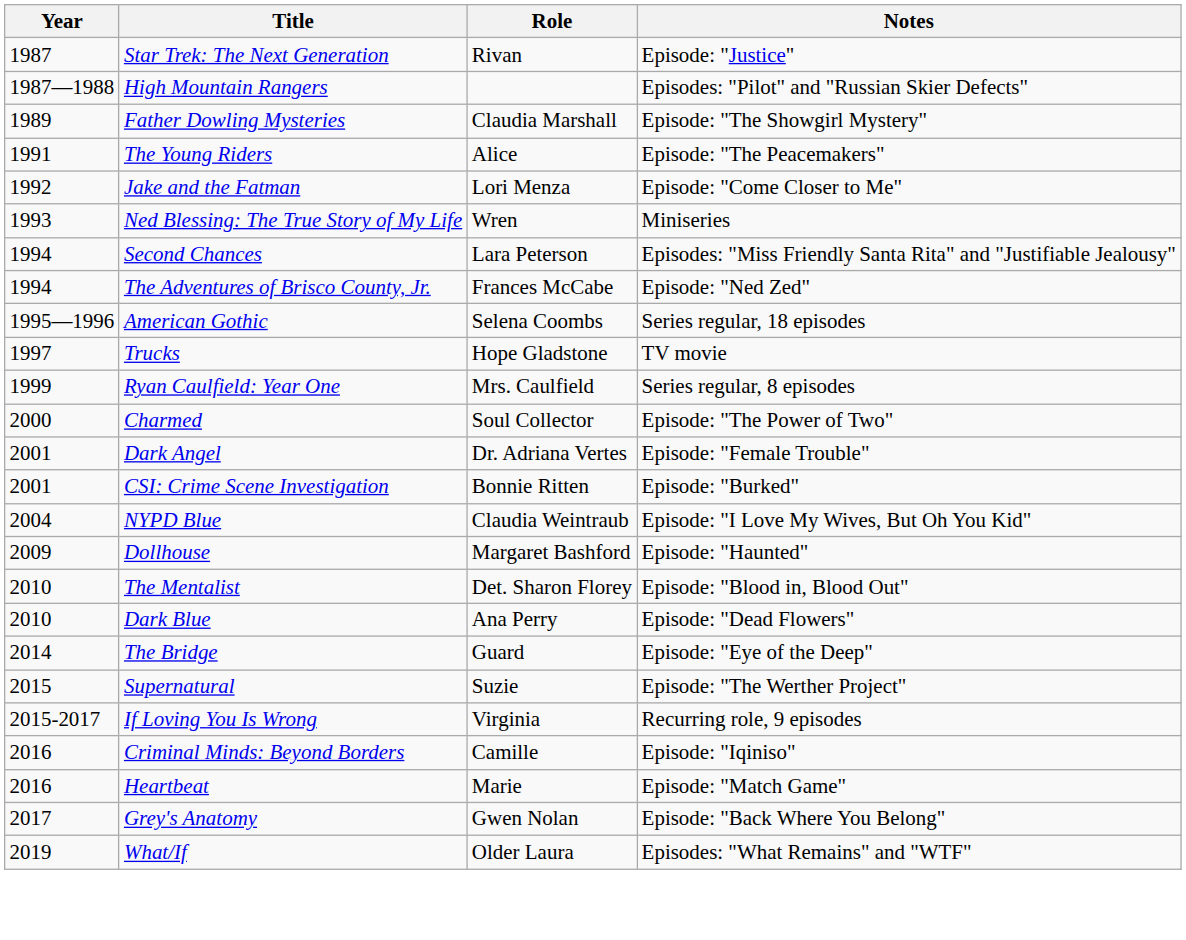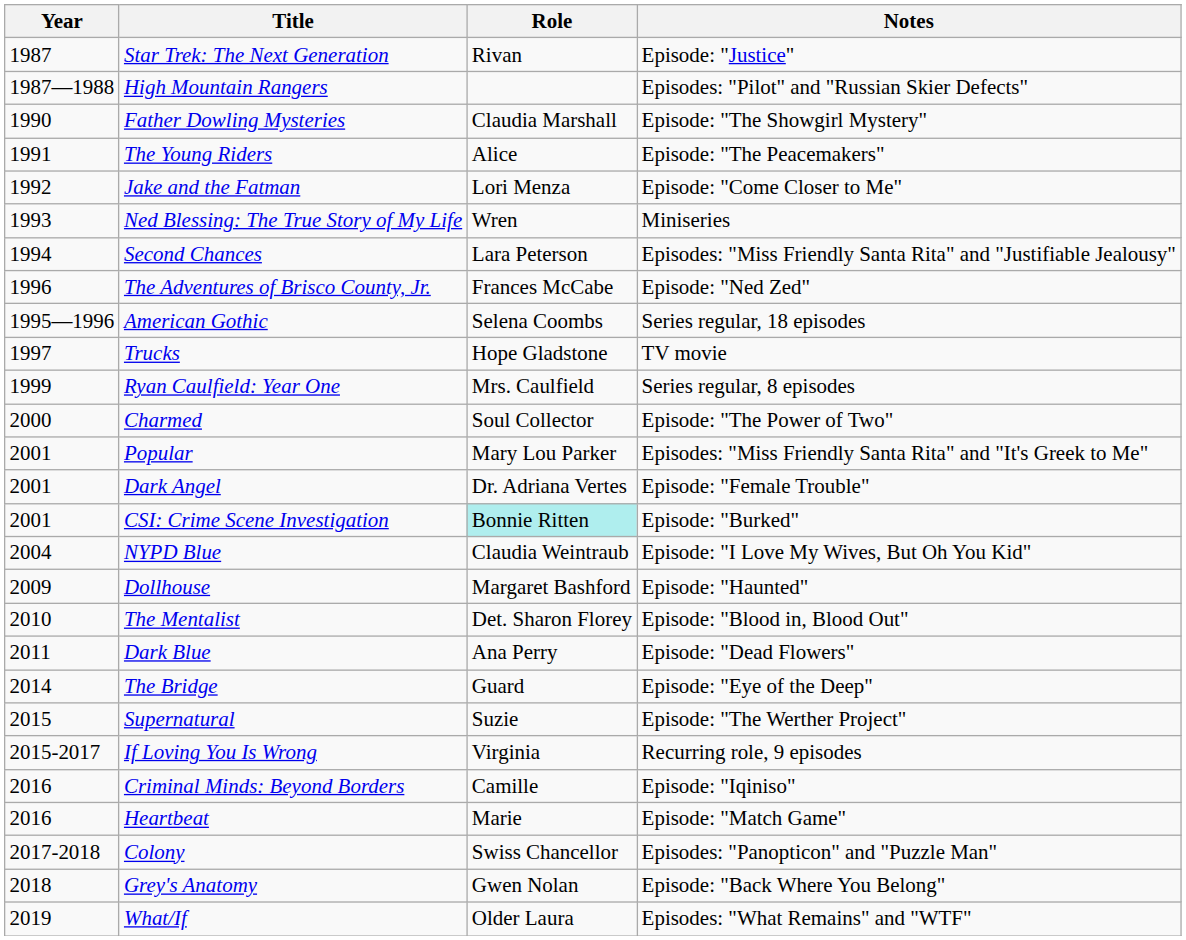Father Dowling Mysteries | Year: 1989 -> 1990
The Adventures of Brisco County, Jr. | Year: 1994 -> 1996
+ row: 2001 | Popular | Mary Lou Parker | Episodes: "Miss Friendly Santa Rita" and "It's Greek to Me"
CSI: Crime Scene Investigation | Role: no background -> paleturquoise background
Dark Blue | Year: 2010 -> 2011
+ row: 2017-2018 | Colony | Swiss Chancellor | Episodes: "Panopticon" and "Puzzle Man"
Grey's Anatomy | Year: 2017 -> 2018
